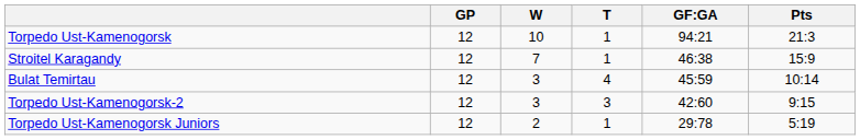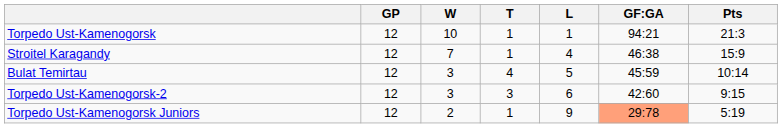+ column: L | 1 | 4 | 5 | 6 | 9
Torpedo Ust-Kamenogorsk Juniors | GF:GA: no background -> lightsalmon background
